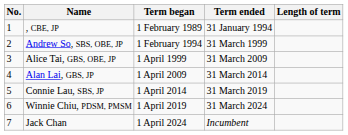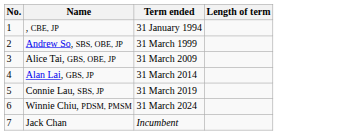- column: Term began | 1 February 1989 | 1 February 1994 | 1 April 1999 | 1 April 2009 | 1 April 2014 | 1 April 2019 | 1 April 2024
